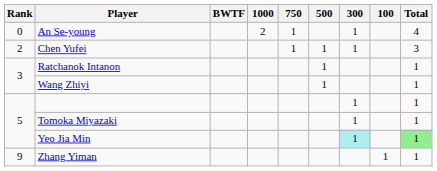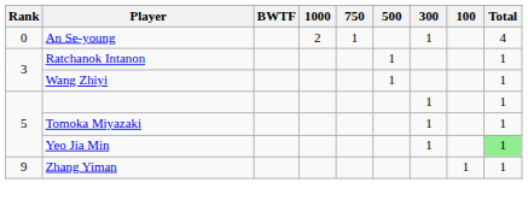- row: 2 | Chen Yufei | 1 | 1 | 1 | 3
Yeo Jia Min | 300: paleturquoise background -> no background
